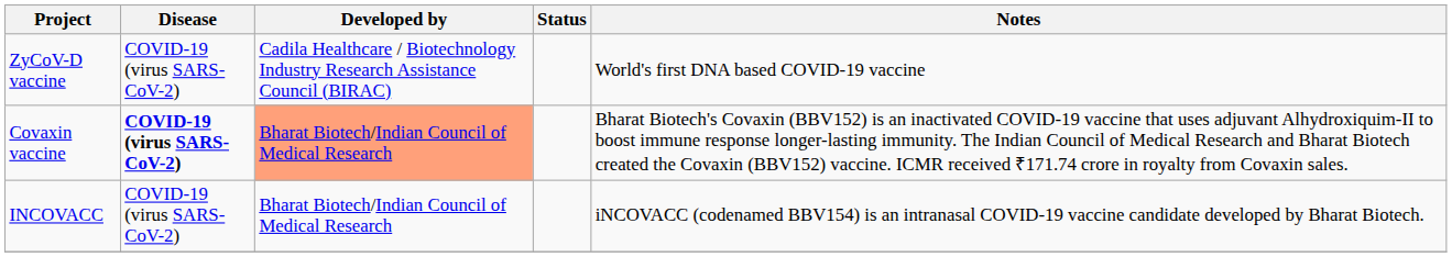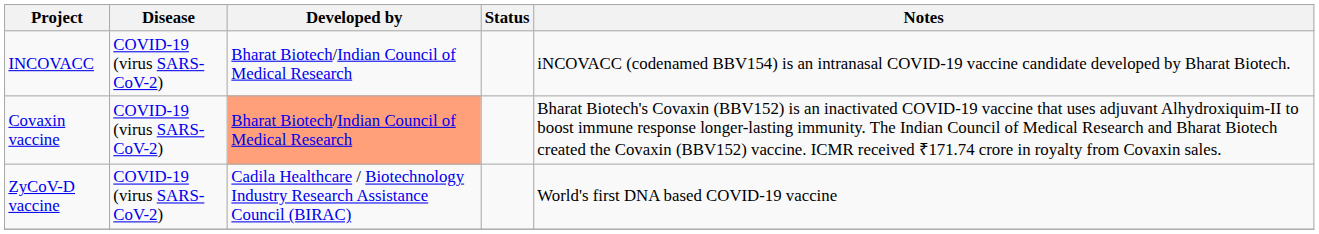rows swapped: ZyCoV-D vaccine <-> INCOVACC
Covaxin vaccine | Disease: bold -> normal
